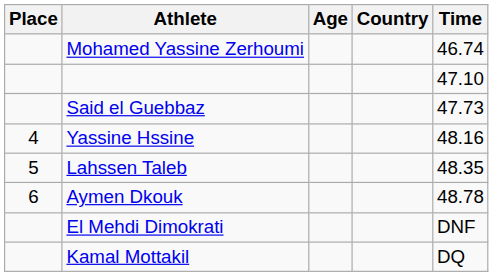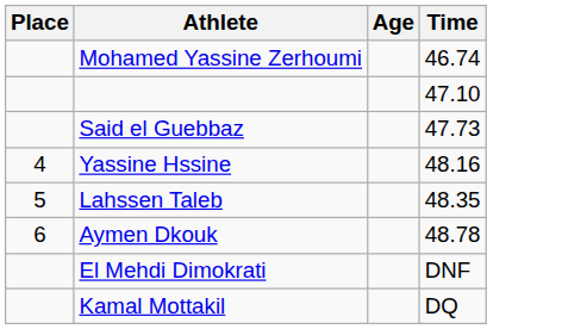- column: Country
